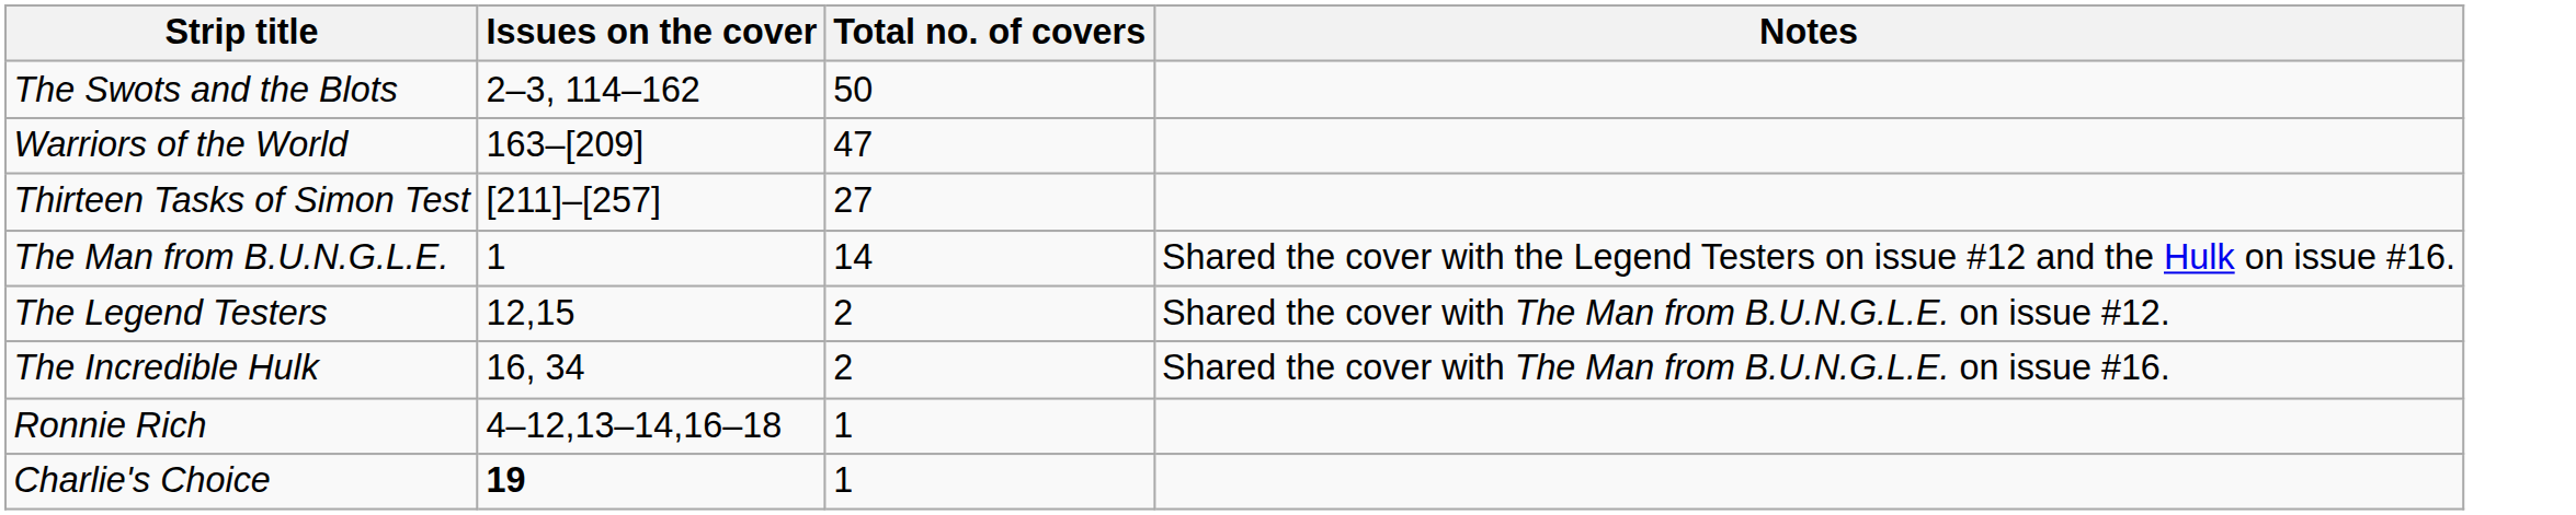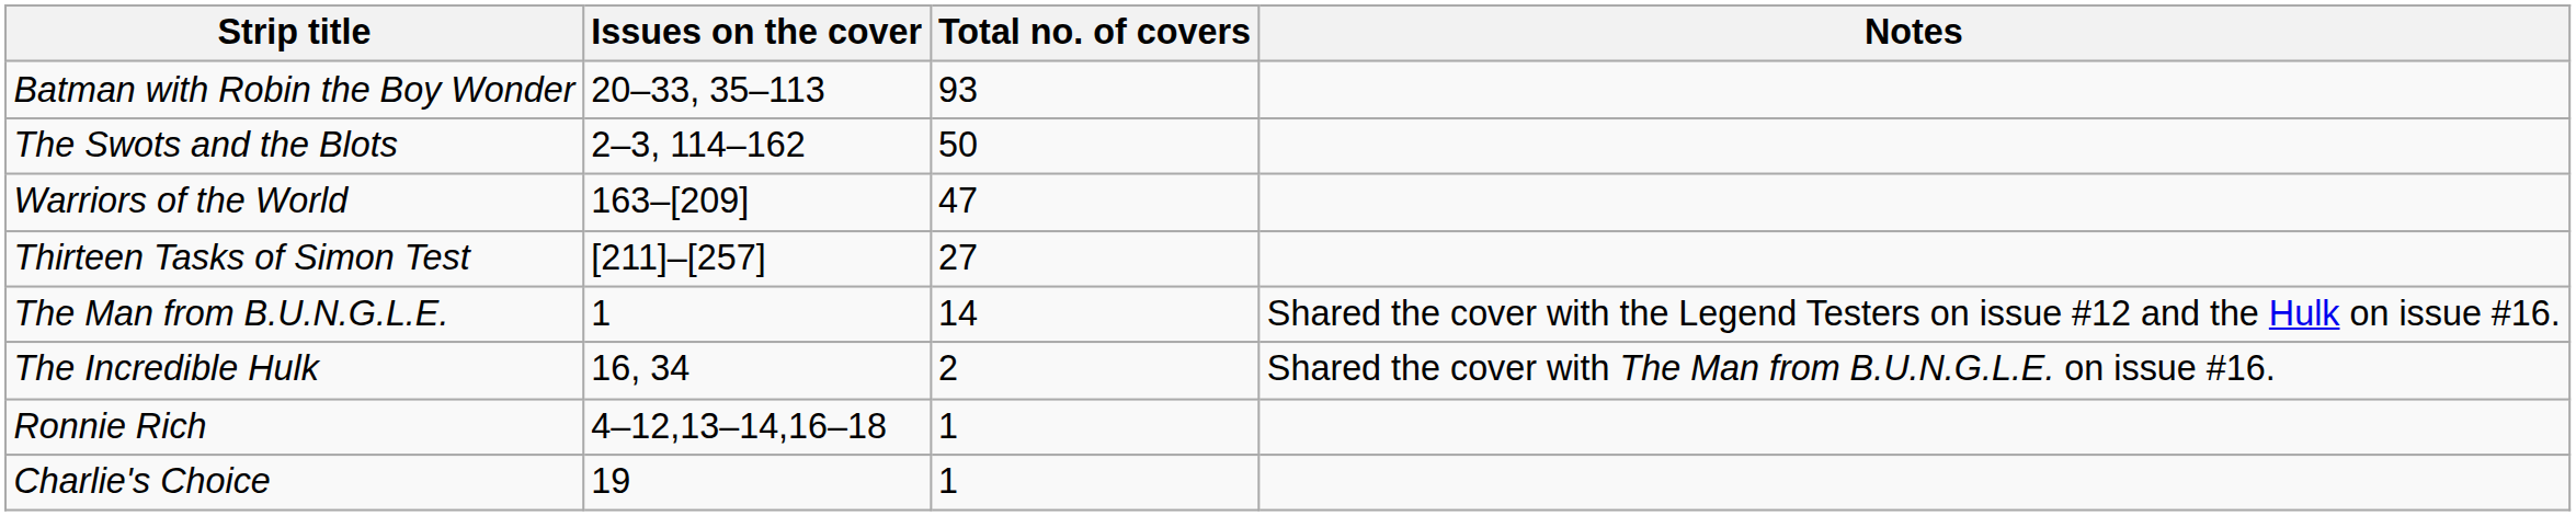+ row: Batman with Robin the Boy Wonder | 20–33, 35–113 | 93
- row: The Legend Testers | 12,15 | 2 | Shared the cover with The Man from B.U.N.G.L.E. on issue #12.
Charlie's Choice | Issues on the cover: bold -> normal
